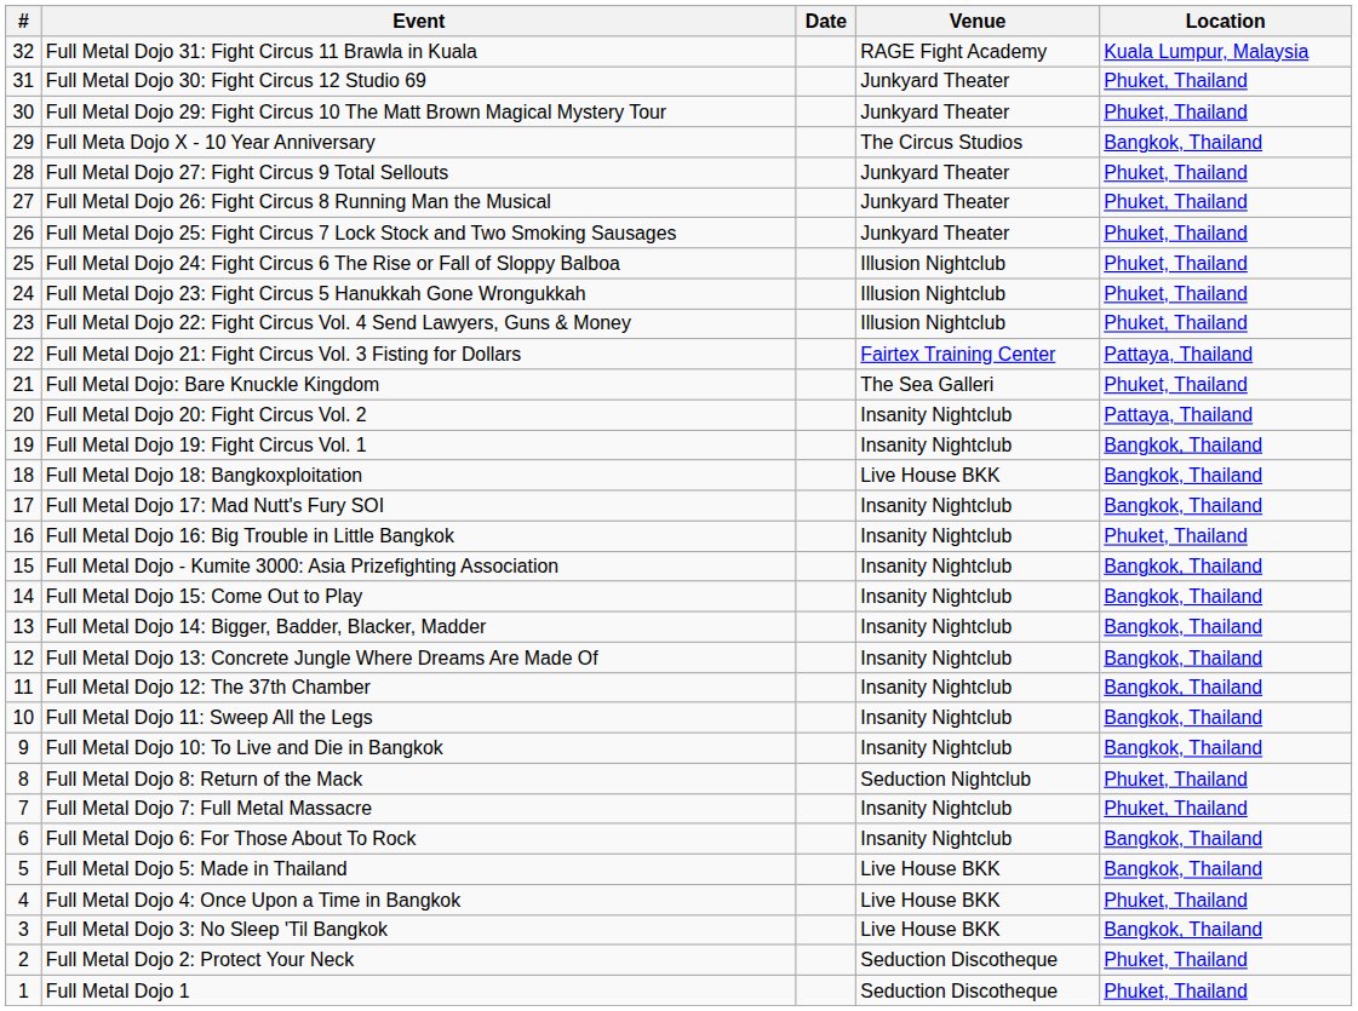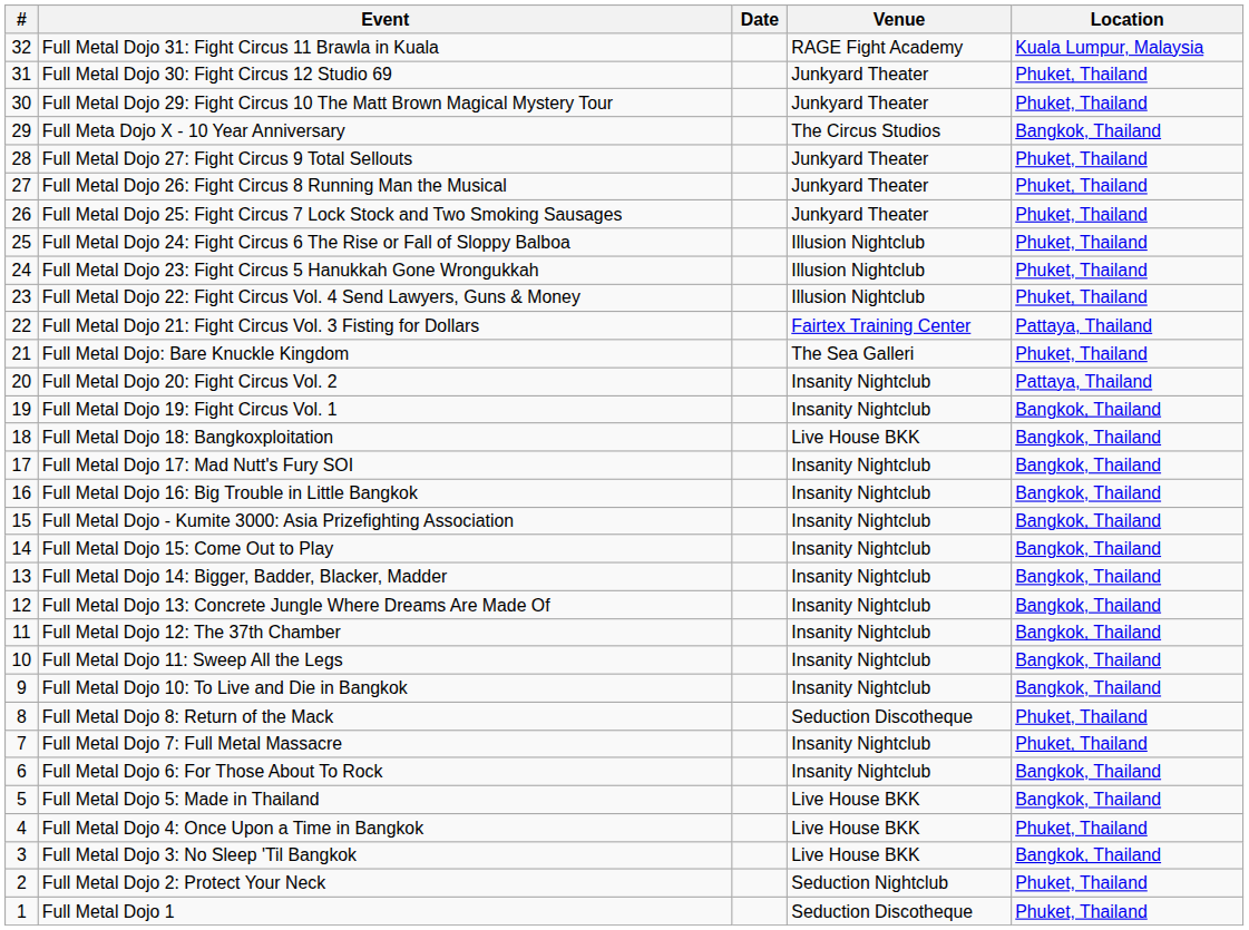Full Metal Dojo 16: Big Trouble in Little Bangkok | Location: Phuket, Thailand -> Bangkok, Thailand
Full Metal Dojo 8: Return of the Mack | Venue: Seduction Nightclub -> Seduction Discotheque
Full Metal Dojo 2: Protect Your Neck | Venue: Seduction Discotheque -> Seduction Nightclub
